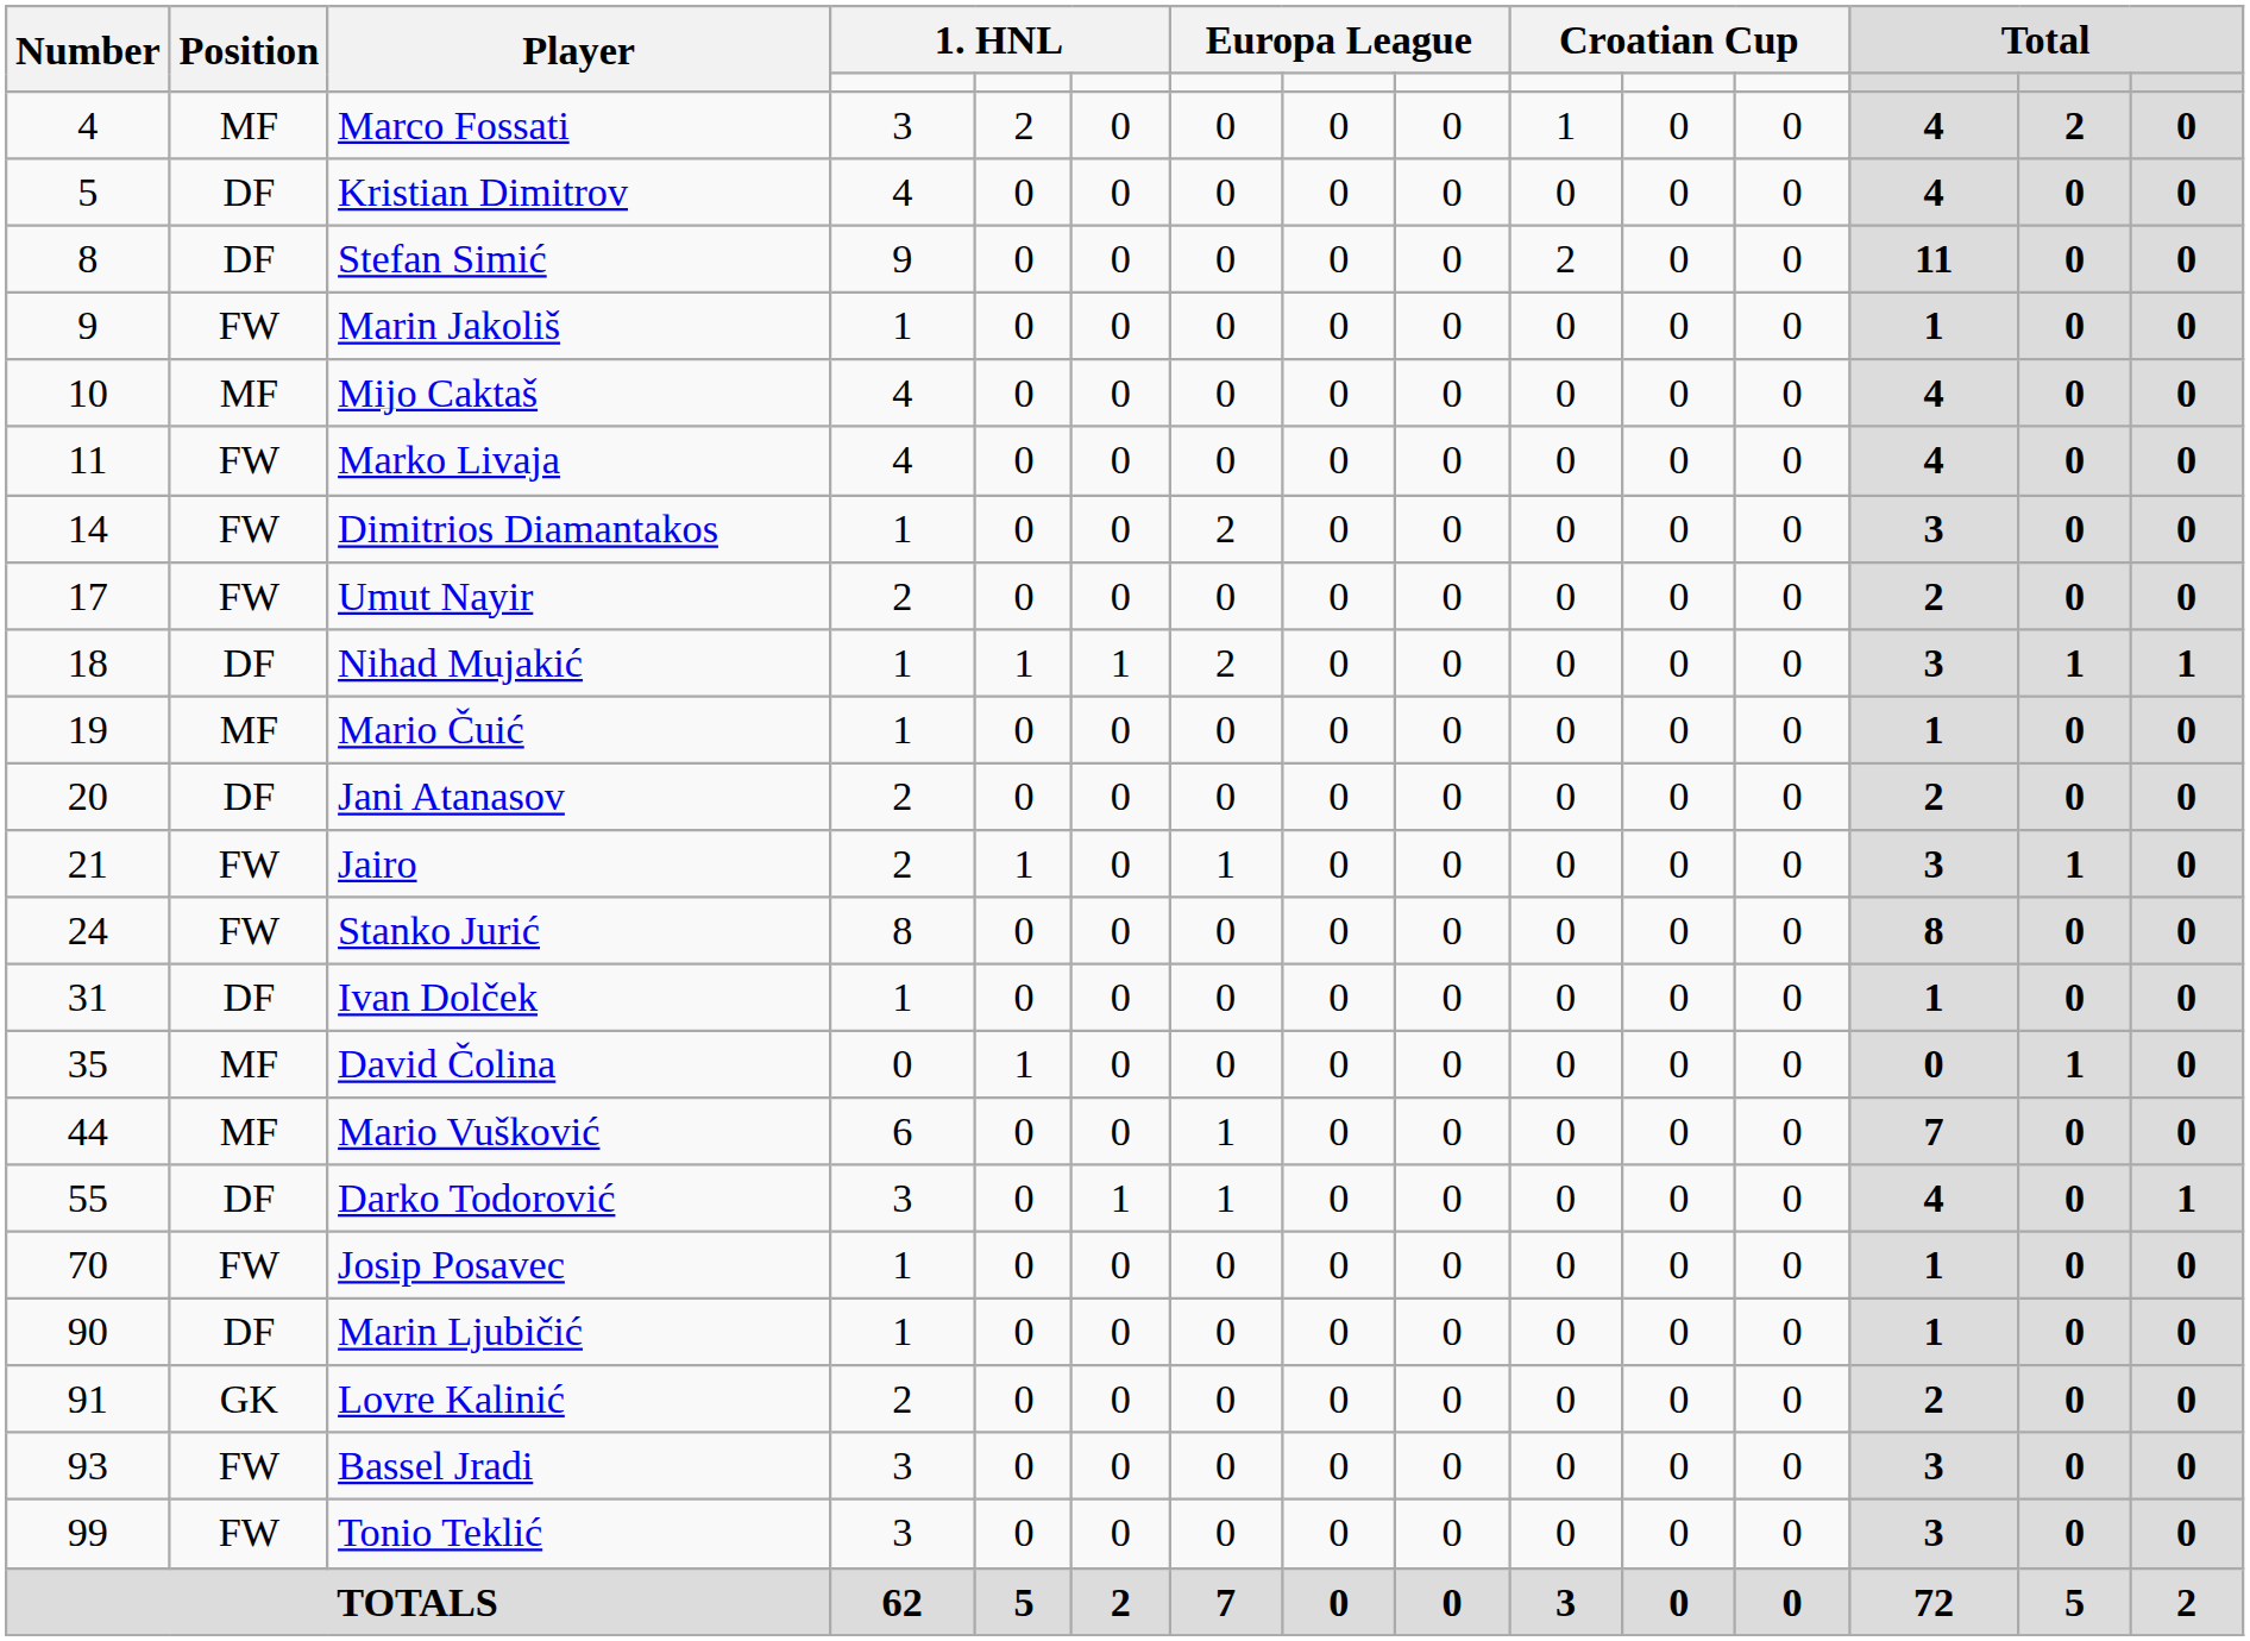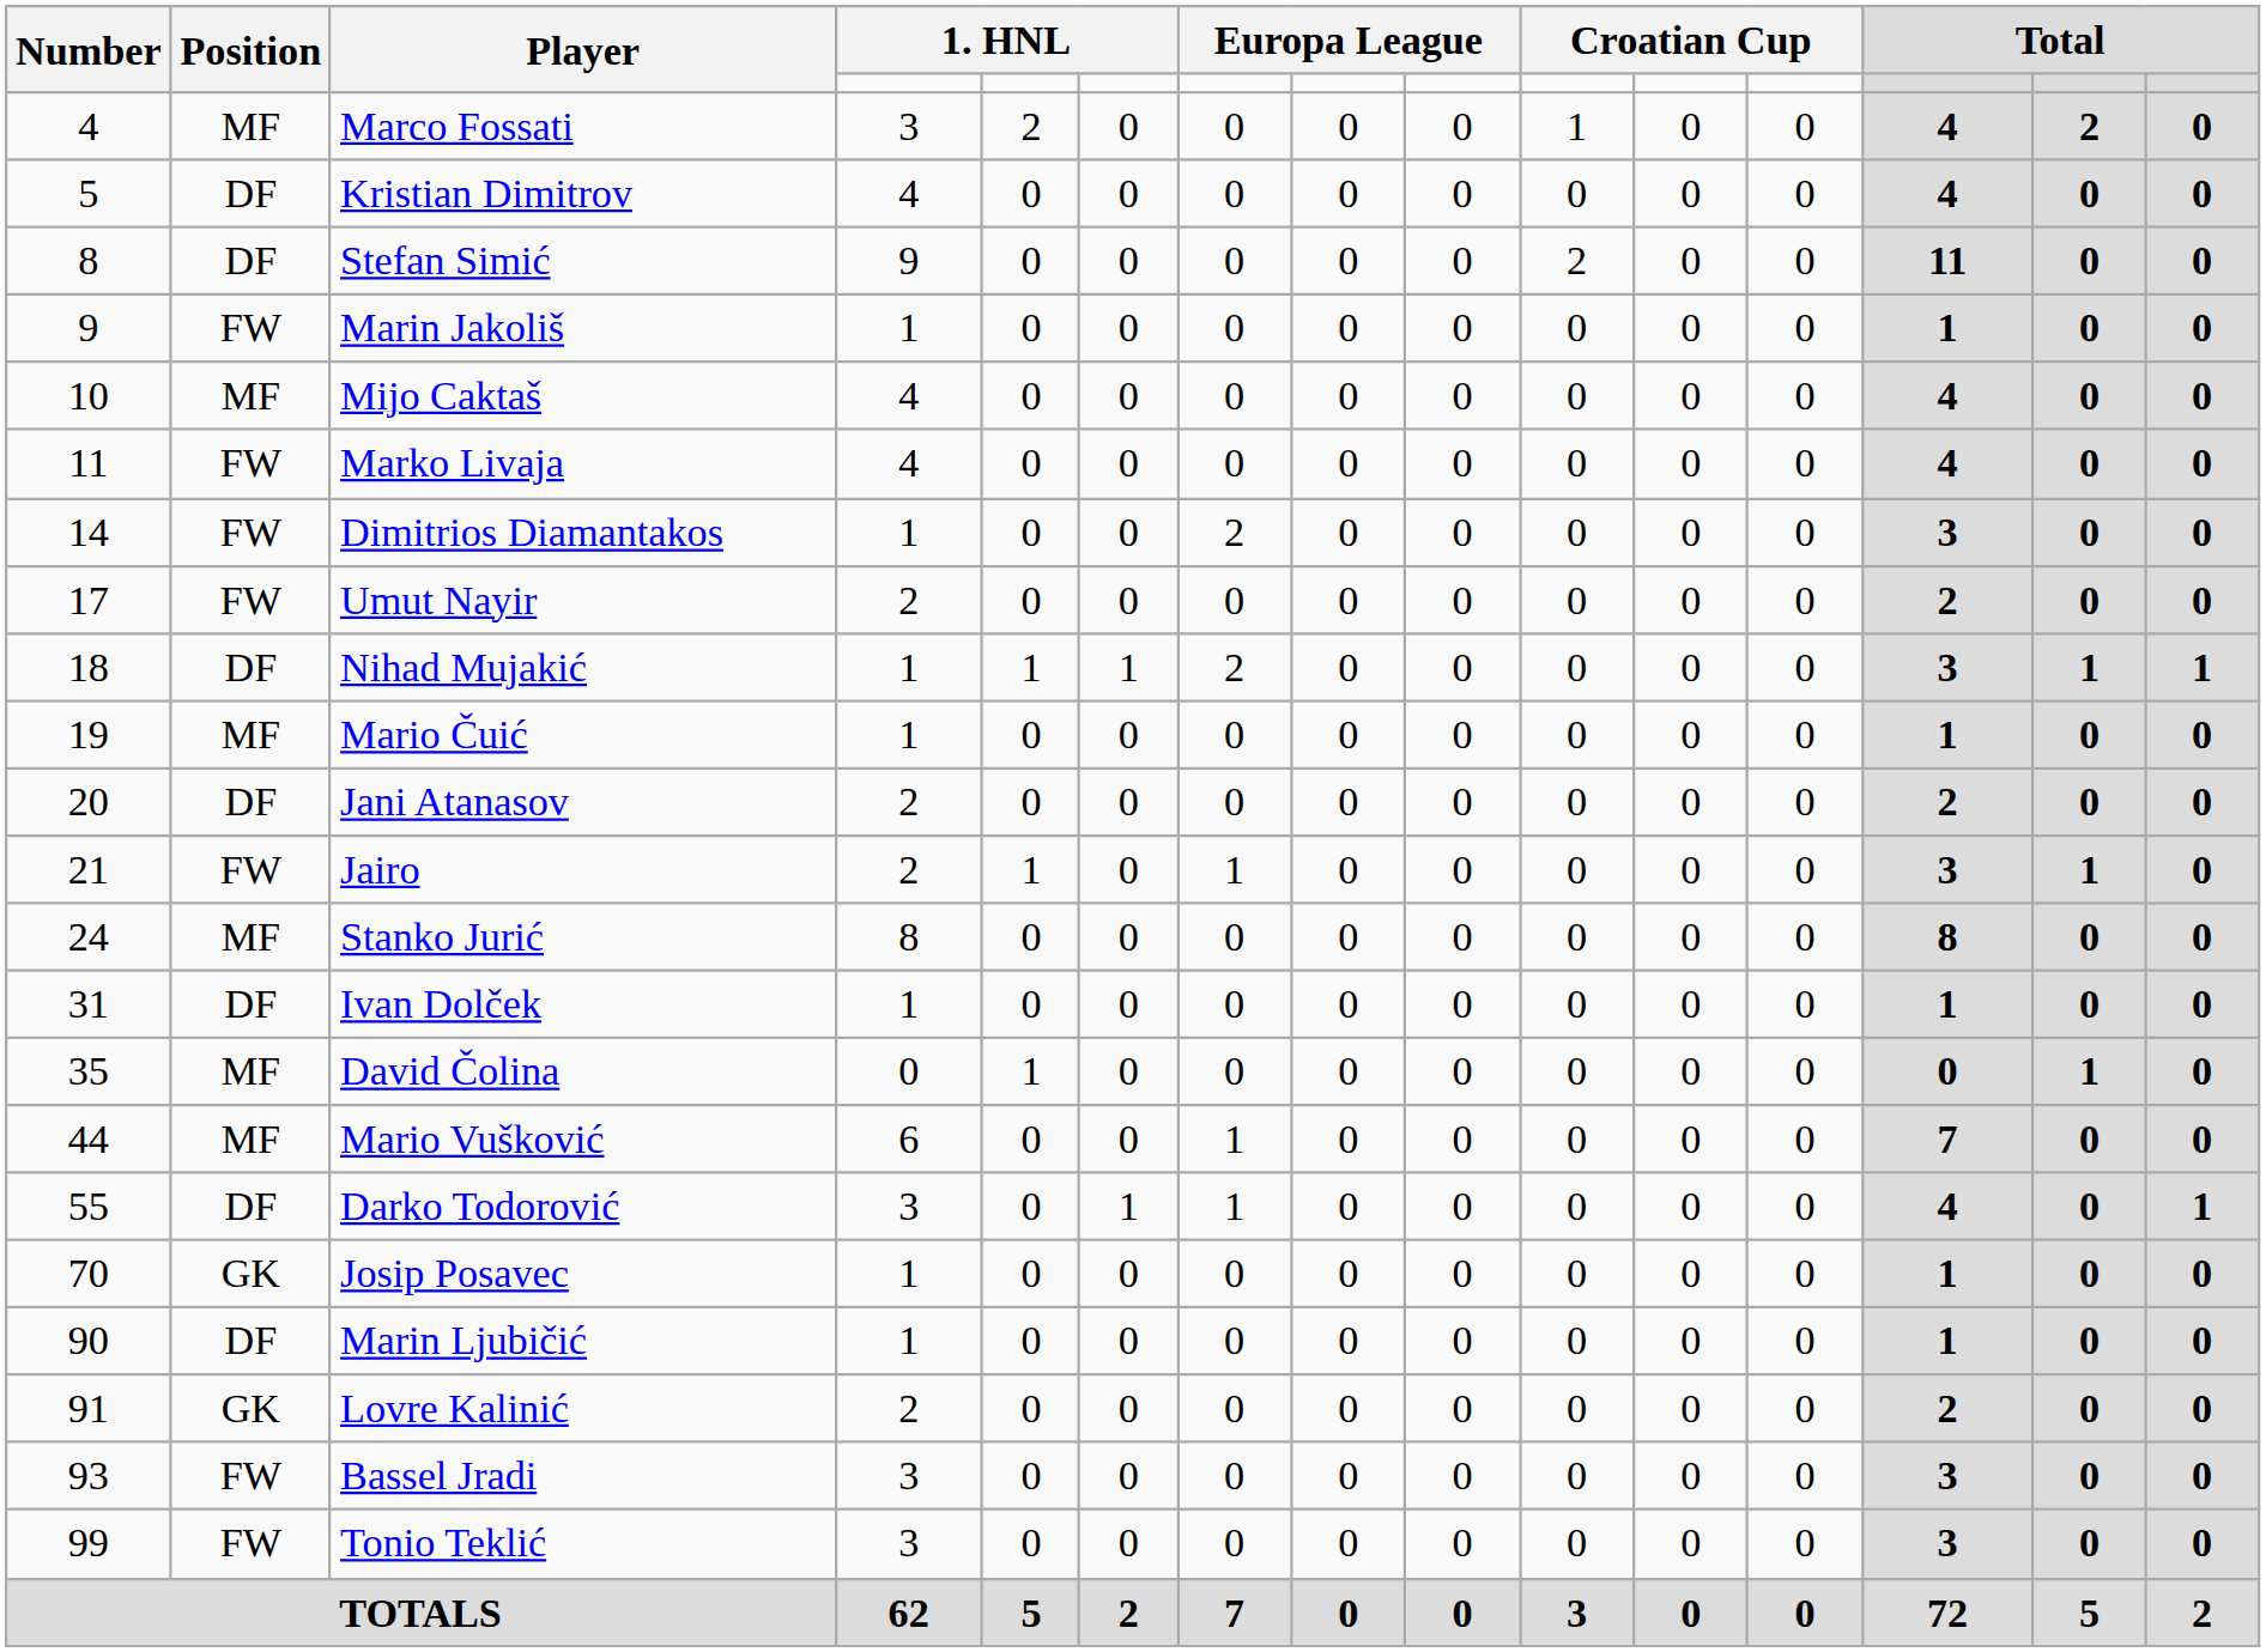Stanko Jurić | Position: FW -> MF
Josip Posavec | Position: FW -> GK
